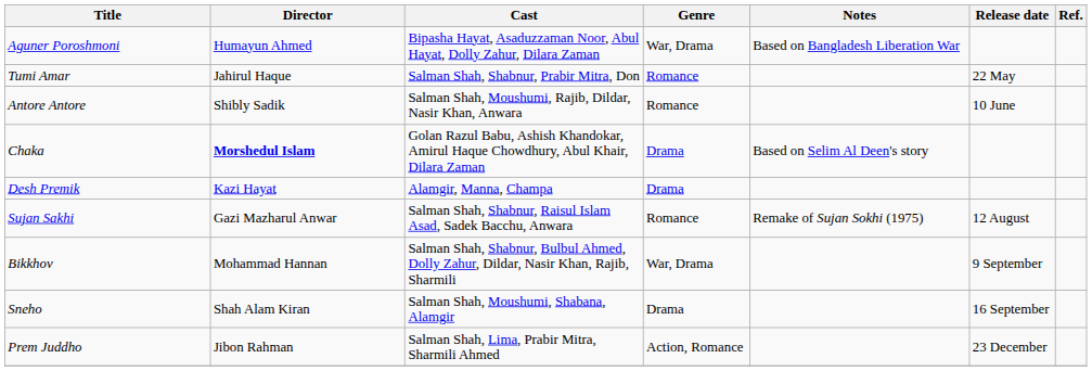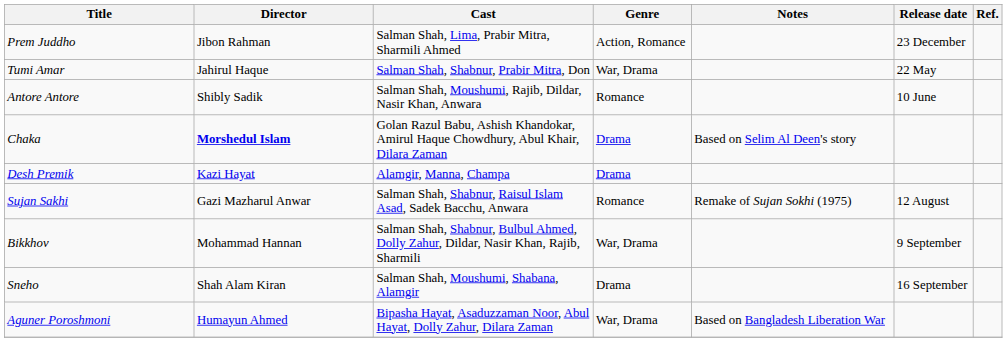rows swapped: Aguner Poroshmoni <-> Prem Juddho
Tumi Amar | Genre: Romance -> War, Drama
